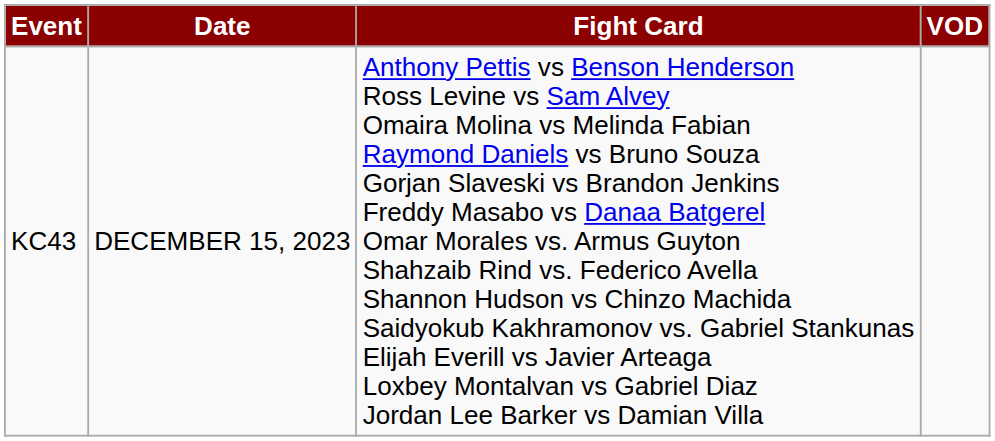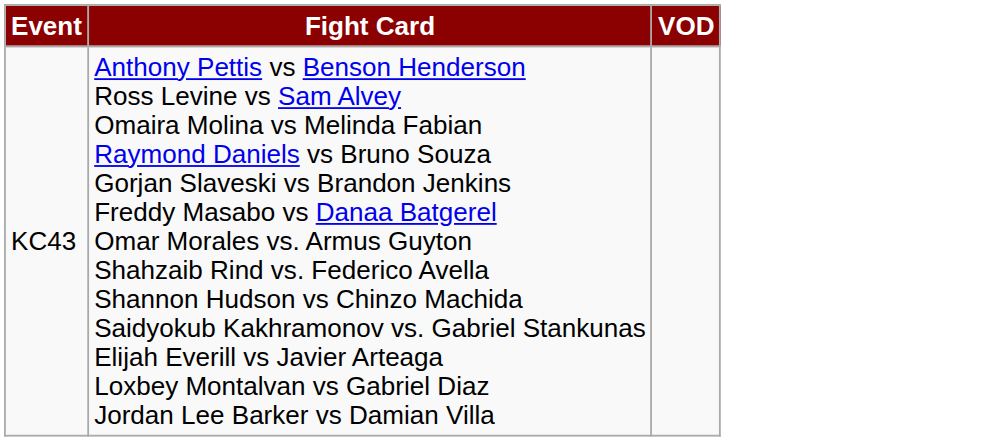- column: Date | DECEMBER 15, 2023
